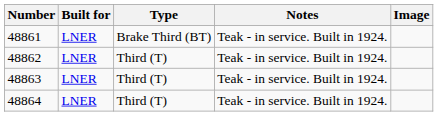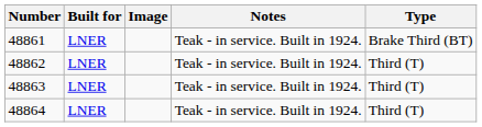columns swapped: Type <-> Image
